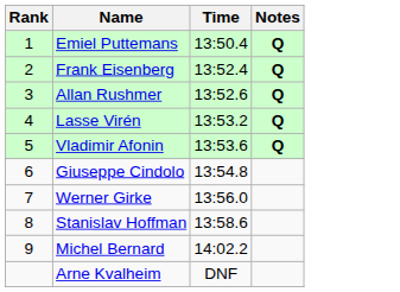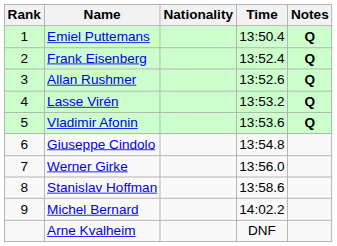+ column: Nationality
